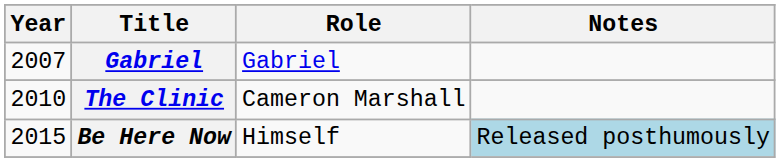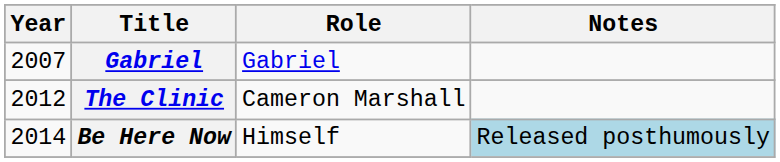The Clinic | Year: 2010 -> 2012
Be Here Now | Year: 2015 -> 2014
